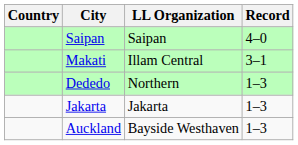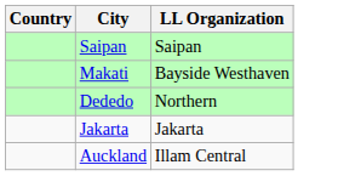- column: Record | 4–0 | 3–1 | 1–3 | 1–3 | 1–3
Makati | LL Organization: Illam Central -> Bayside Westhaven
Auckland | LL Organization: Bayside Westhaven -> Illam Central
